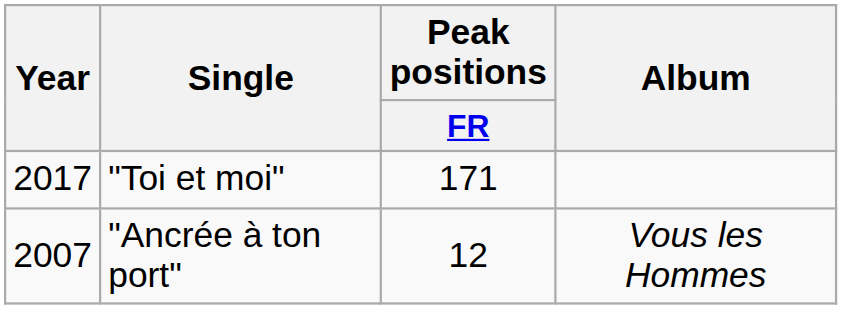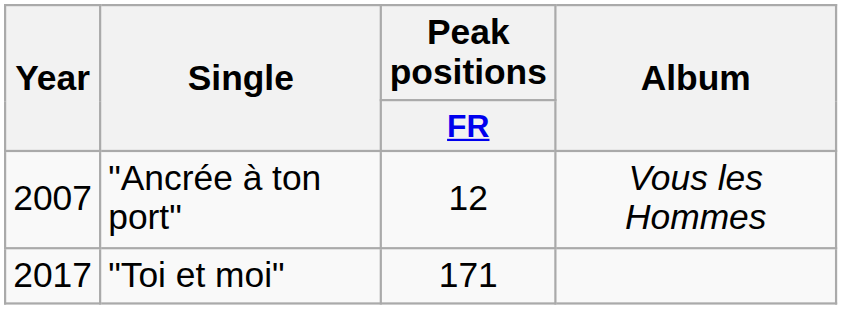rows swapped: "Ancrée à ton port" <-> "Toi et moi"
